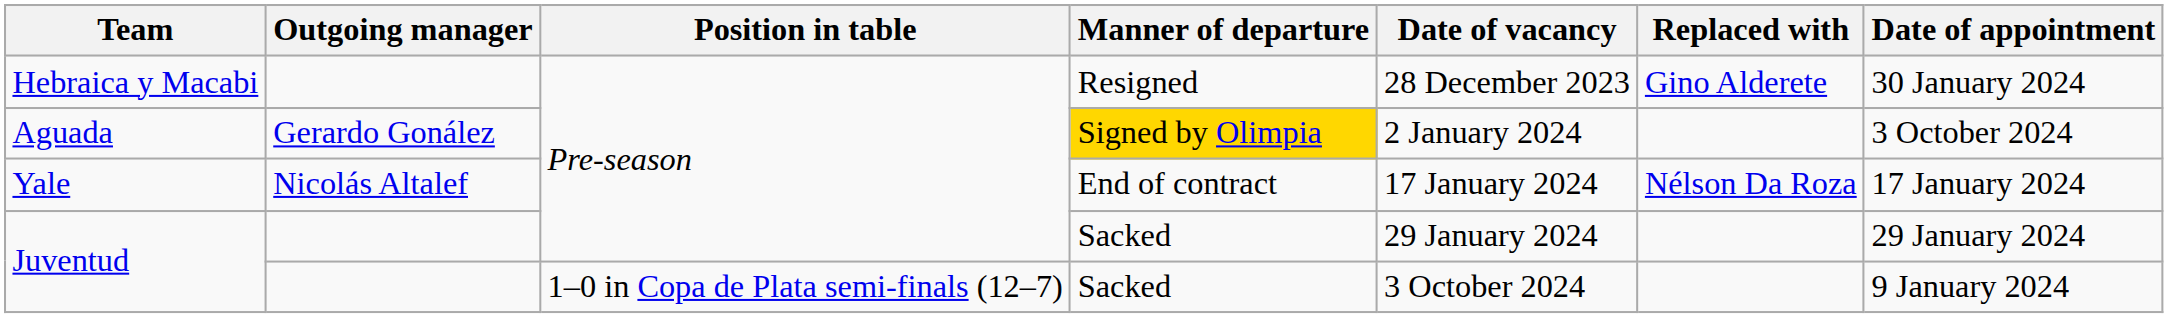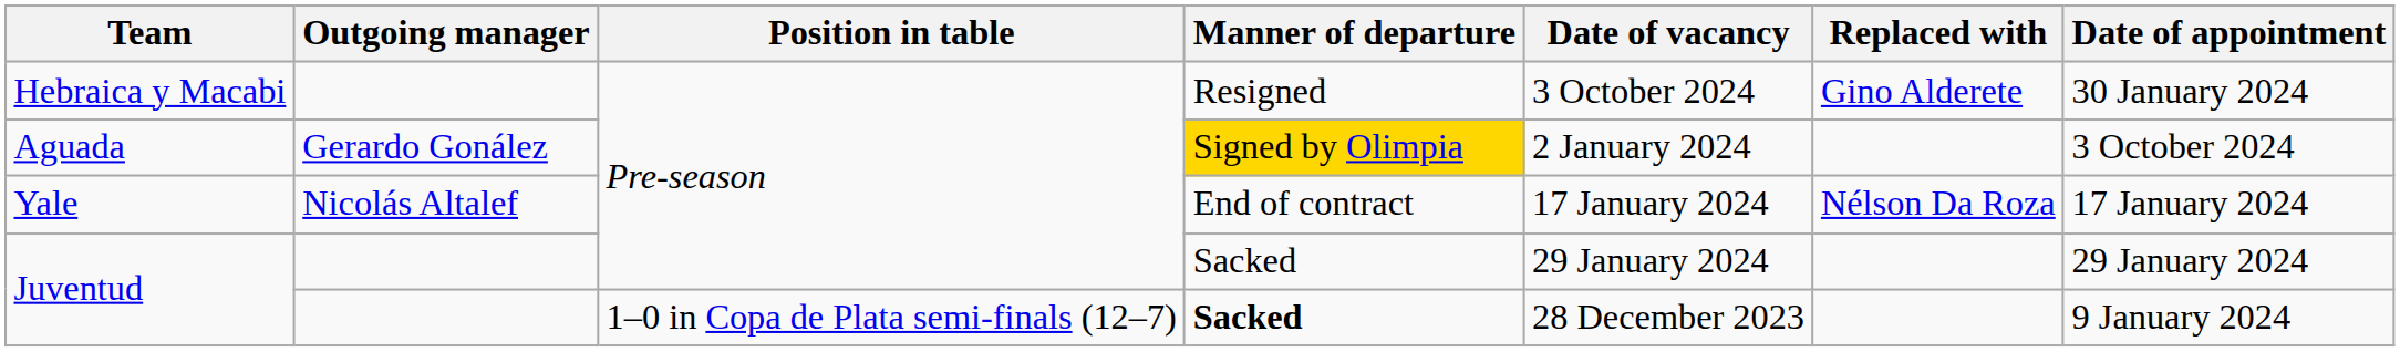Hebraica y Macabi | Date of vacancy: 28 December 2023 -> 3 October 2024
Juventud / 1–0 in Copa de Plata semi-finals (12–7) | Manner of departure: normal -> bold
Juventud / 1–0 in Copa de Plata semi-finals (12–7) | Date of vacancy: 3 October 2024 -> 28 December 2023
